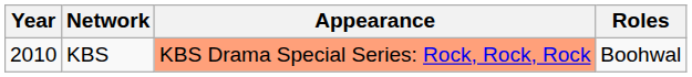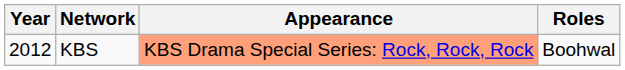KBS | Year: 2010 -> 2012
